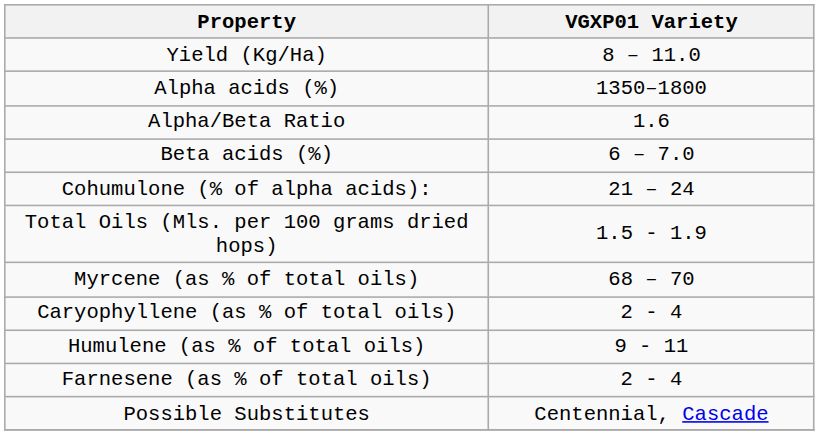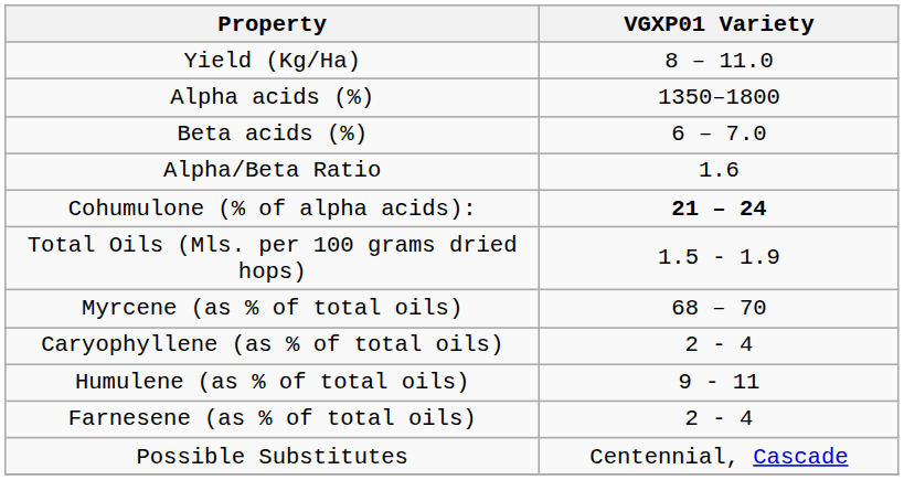rows swapped: Beta acids (%) <-> Alpha/Beta Ratio
Cohumulone (% of alpha acids): | VGXP01 Variety: normal -> bold
